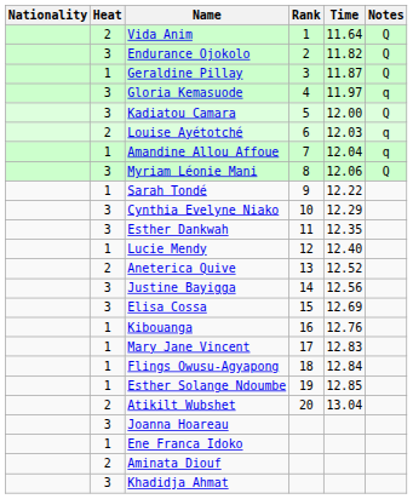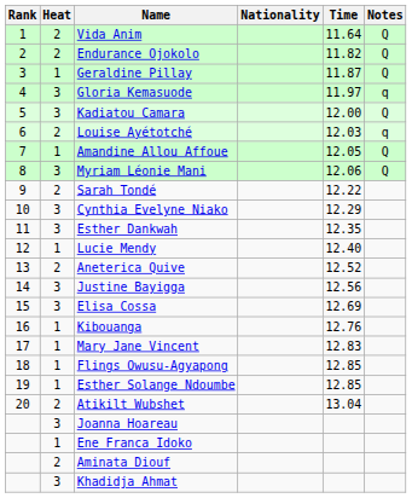columns swapped: Rank <-> Nationality
Endurance Ojokolo | Heat: 3 -> 2
Amandine Allou Affoue | Time: 12.04 -> 12.05
Amandine Allou Affoue | Notes: q -> Q
Sarah Tondé | Heat: 1 -> 2
Flings Owusu-Agyapong | Time: 12.84 -> 12.85
